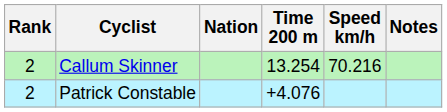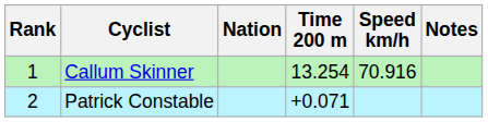Callum Skinner | Rank: 2 -> 1
Callum Skinner | Speed km/h: 70.216 -> 70.916
Patrick Constable | Time 200 m: +4.076 -> +0.071
